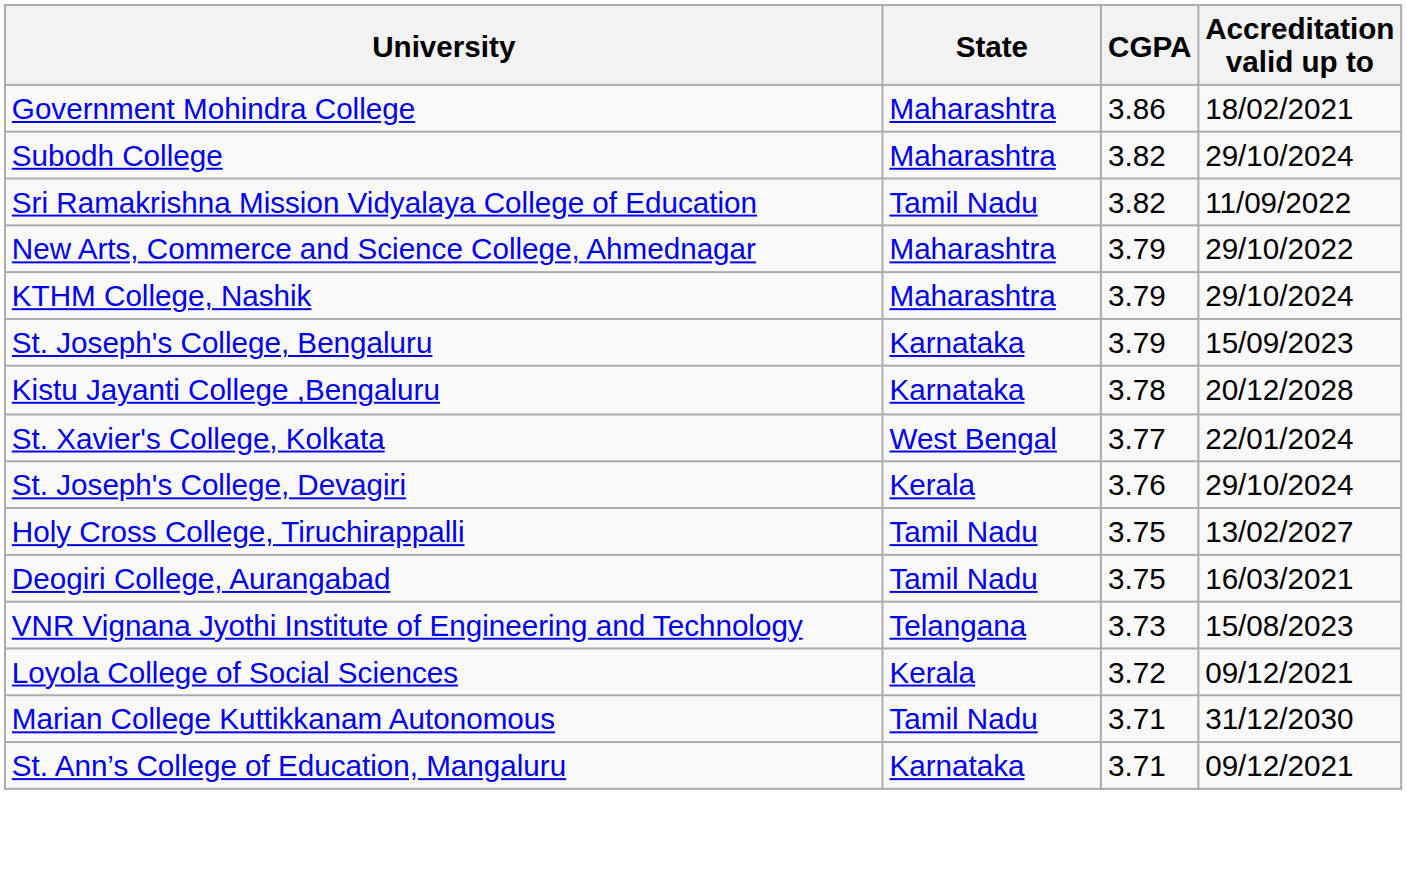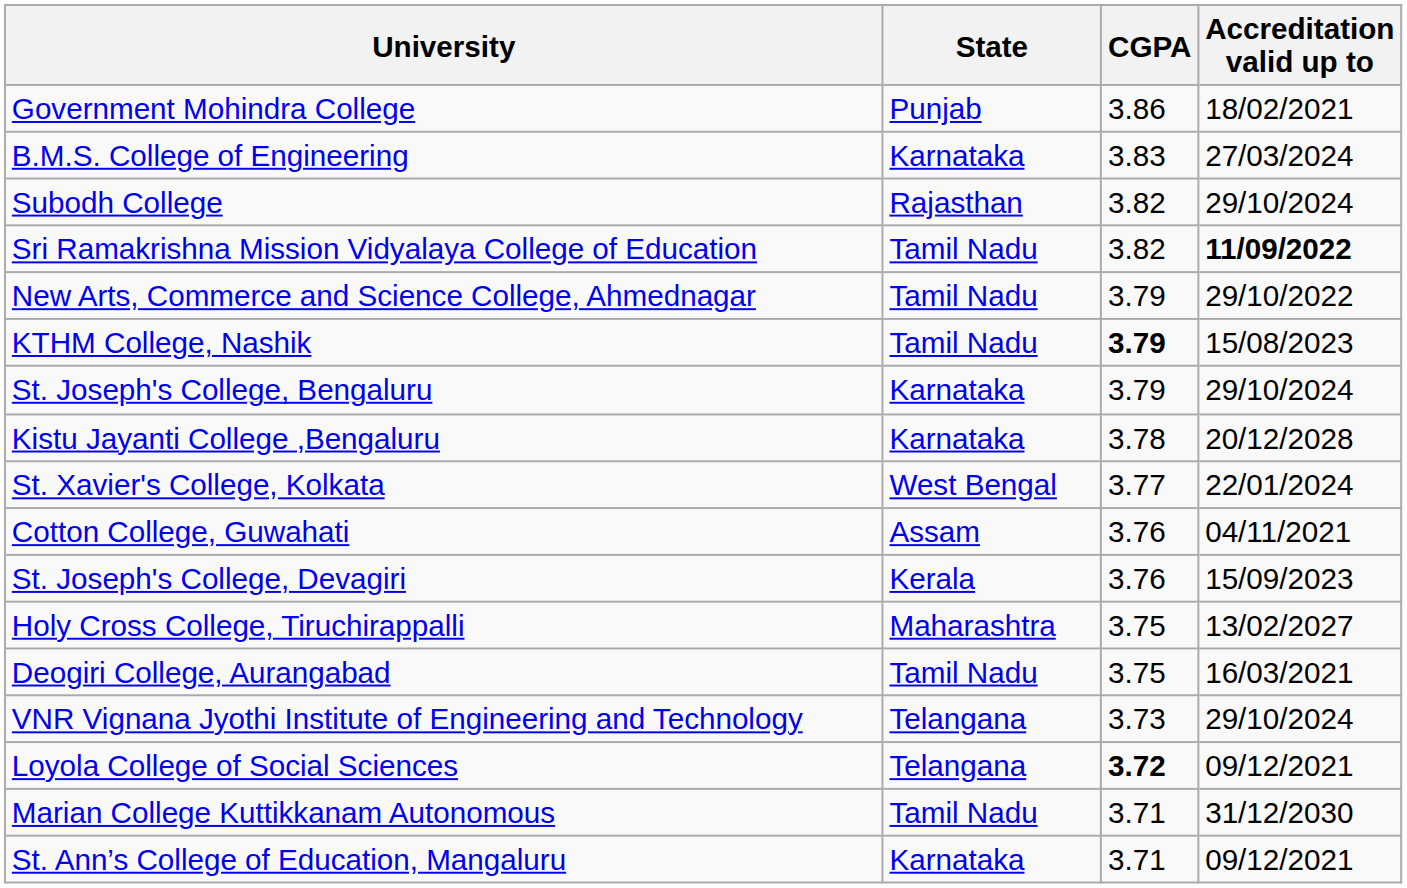Government Mohindra College | State: Maharashtra -> Punjab
+ row: B.M.S. College of Engineering | Karnataka | 3.83 | 27/03/2024
Subodh College | State: Maharashtra -> Rajasthan
Sri Ramakrishna Mission Vidyalaya College of Education | Accreditation valid up to: normal -> bold
New Arts, Commerce and Science College, Ahmednagar | State: Maharashtra -> Tamil Nadu
KTHM College, Nashik | State: Maharashtra -> Tamil Nadu
KTHM College, Nashik | CGPA: normal -> bold
KTHM College, Nashik | Accreditation valid up to: 29/10/2024 -> 15/08/2023
St. Joseph's College, Bengaluru | Accreditation valid up to: 15/09/2023 -> 29/10/2024
+ row: Cotton College, Guwahati | Assam | 3.76 | 04/11/2021
St. Joseph's College, Devagiri | Accreditation valid up to: 29/10/2024 -> 15/09/2023
Holy Cross College, Tiruchirappalli | State: Tamil Nadu -> Maharashtra
VNR Vignana Jyothi Institute of Engineering and Technology | Accreditation valid up to: 15/08/2023 -> 29/10/2024
Loyola College of Social Sciences | State: Kerala -> Telangana
Loyola College of Social Sciences | CGPA: normal -> bold
